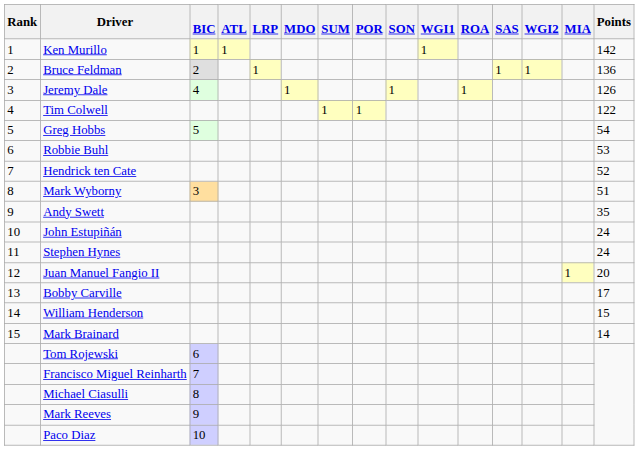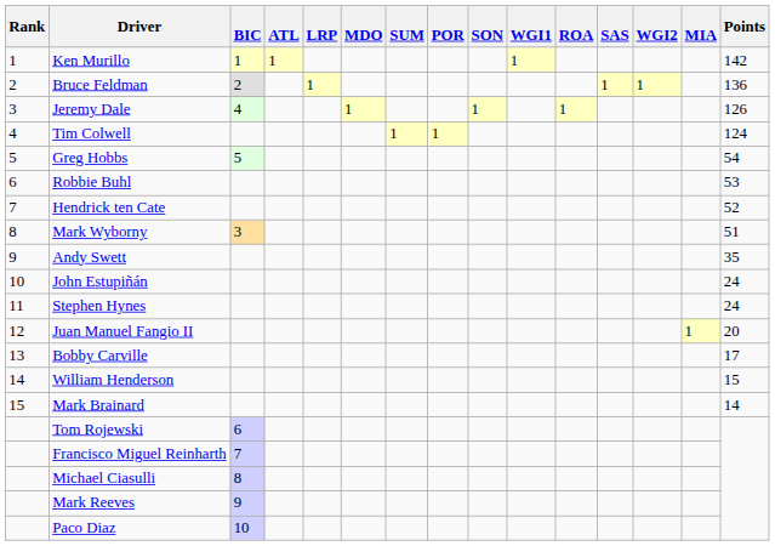Tim Colwell | Points: 122 -> 124
